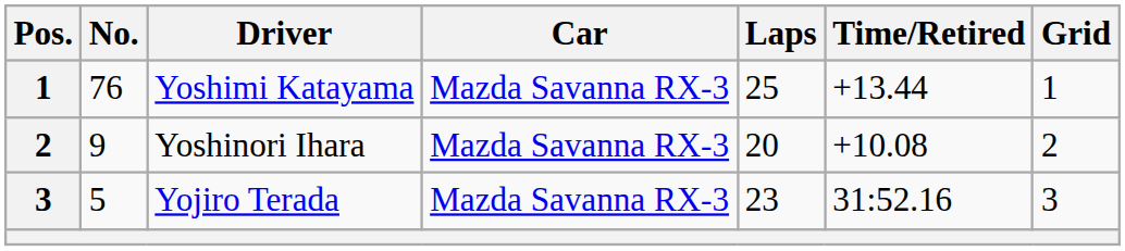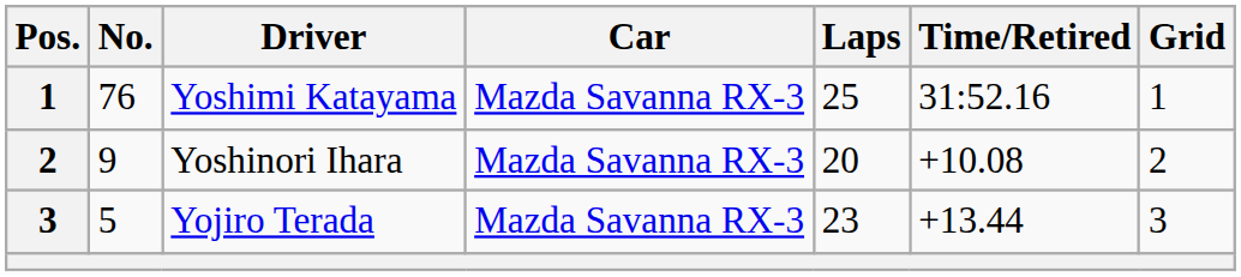Yoshimi Katayama | Time/Retired: +13.44 -> 31:52.16
Yojiro Terada | Time/Retired: 31:52.16 -> +13.44
